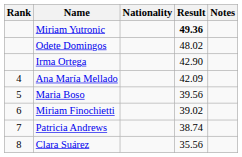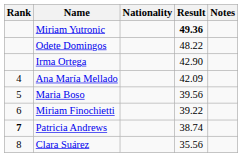Odete Domingos | Result: 48.02 -> 48.22
Miriam Finochietti | Result: 39.02 -> 39.22
Patricia Andrews | Rank: normal -> bold
